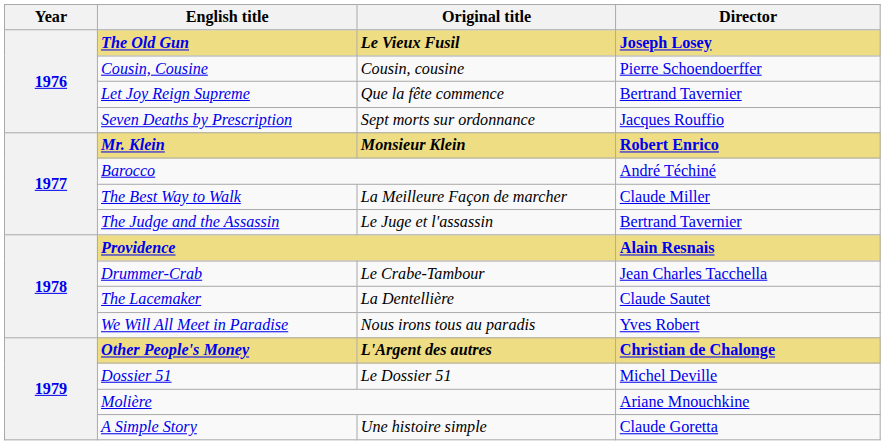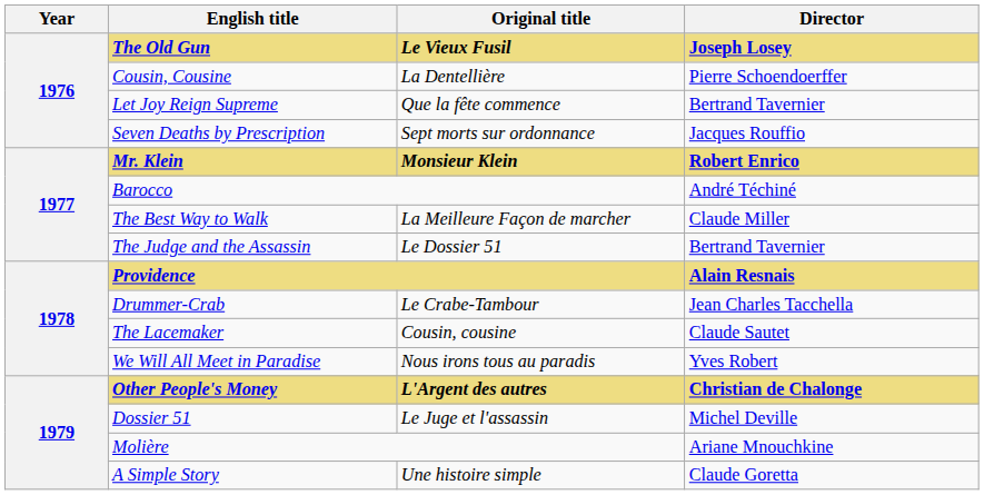Cousin, Cousine | Original title: Cousin, cousine -> La Dentellière
The Judge and the Assassin | Original title: Le Juge et l'assassin -> Le Dossier 51
The Lacemaker | Original title: La Dentellière -> Cousin, cousine
Dossier 51 | Original title: Le Dossier 51 -> Le Juge et l'assassin
